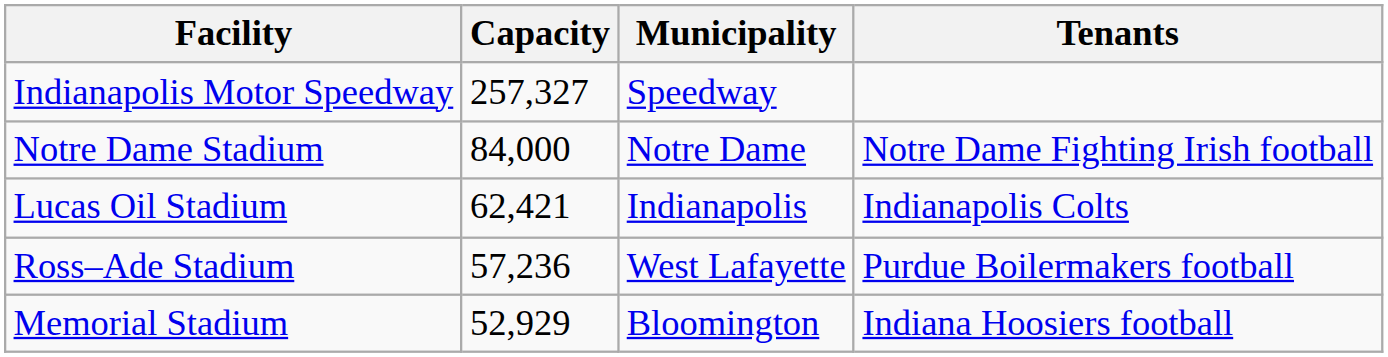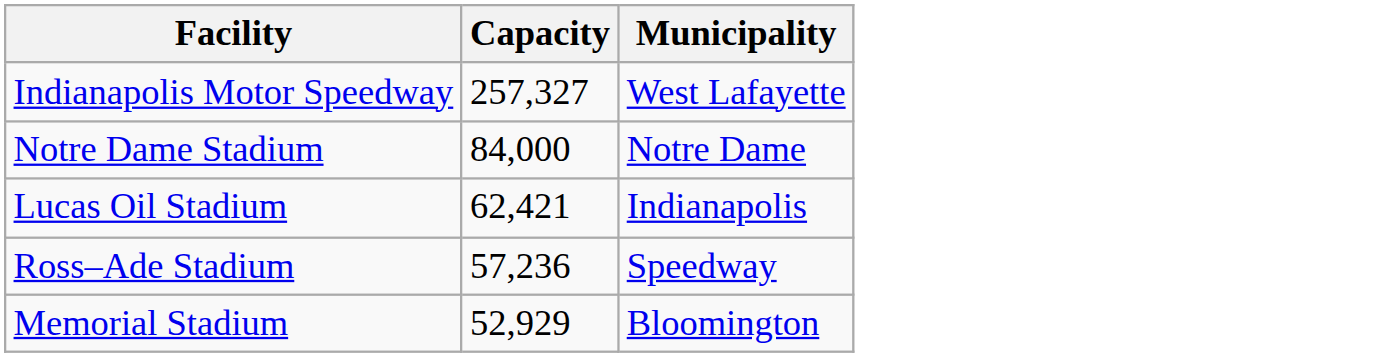- column: Tenants | Notre Dame Fighting Irish football | Indianapolis Colts | Purdue Boilermakers football | Indiana Hoosiers football
Indianapolis Motor Speedway | Municipality: Speedway -> West Lafayette
Ross–Ade Stadium | Municipality: West Lafayette -> Speedway
